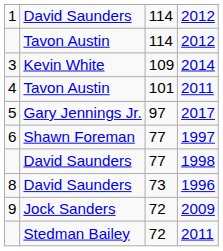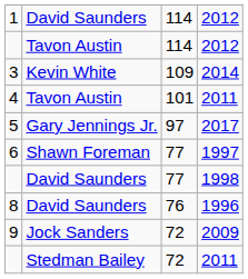8 | column 3: 73 -> 76
